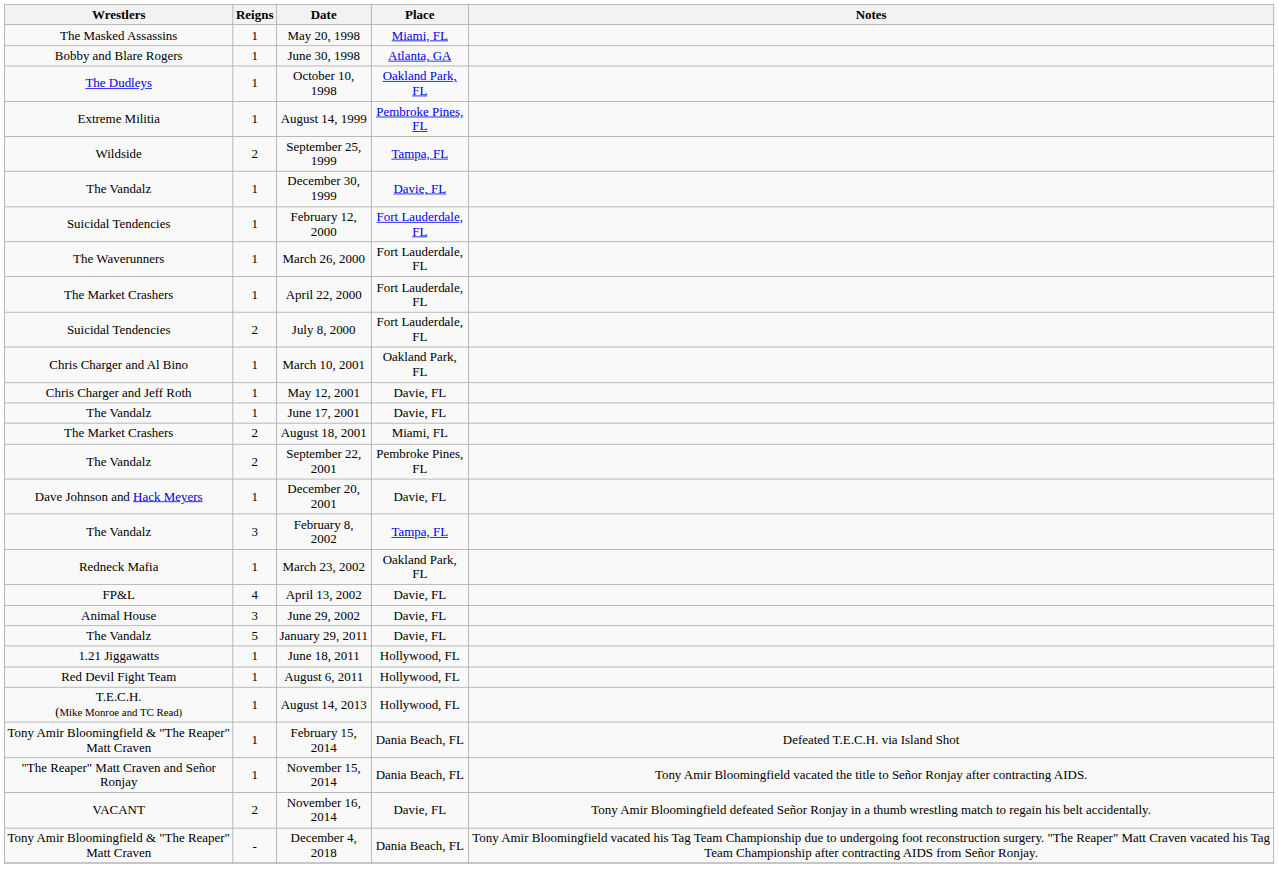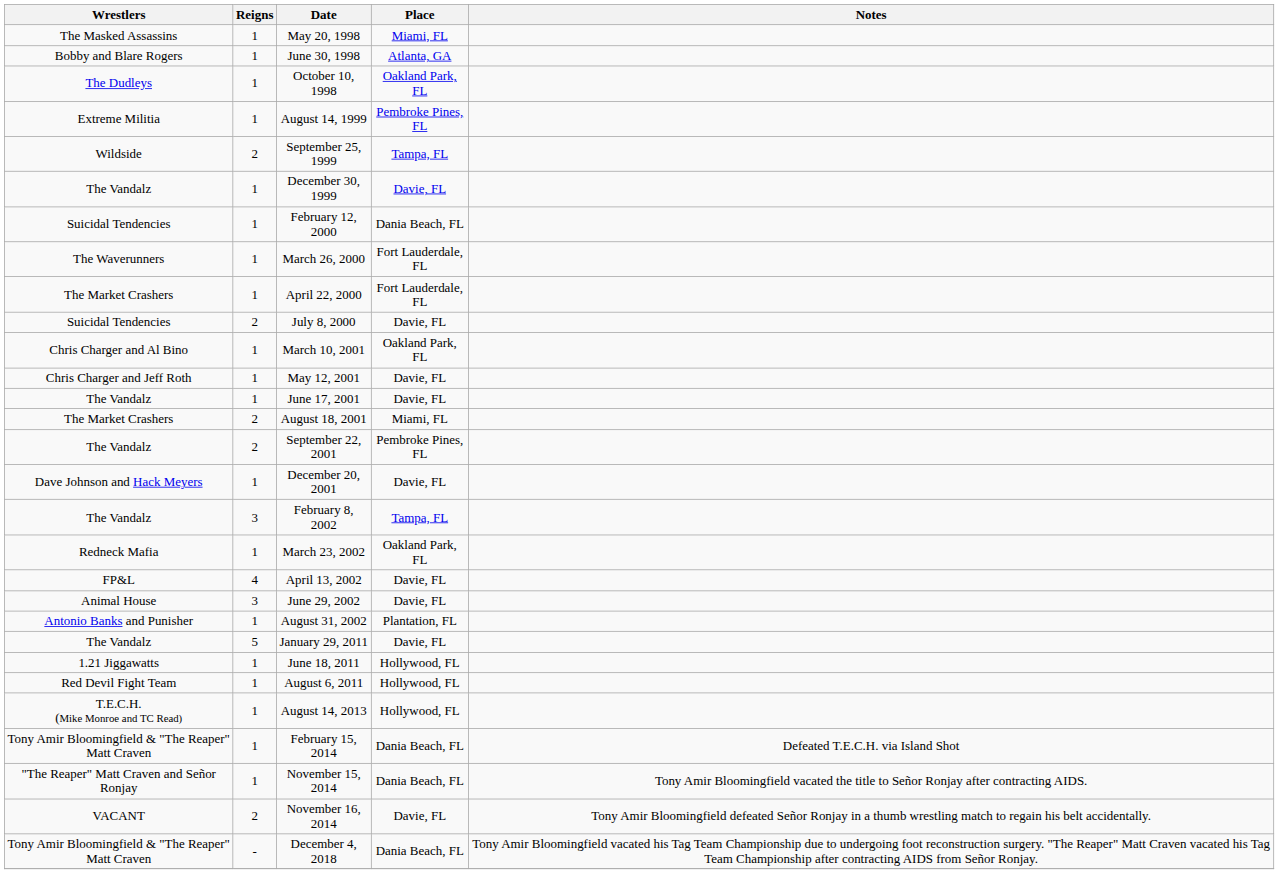February 12, 2000 | Place: Fort Lauderdale, FL -> Dania Beach, FL
July 8, 2000 | Place: Fort Lauderdale, FL -> Davie, FL
+ row: Antonio Banks and Punisher | 1 | August 31, 2002 | Plantation, FL
